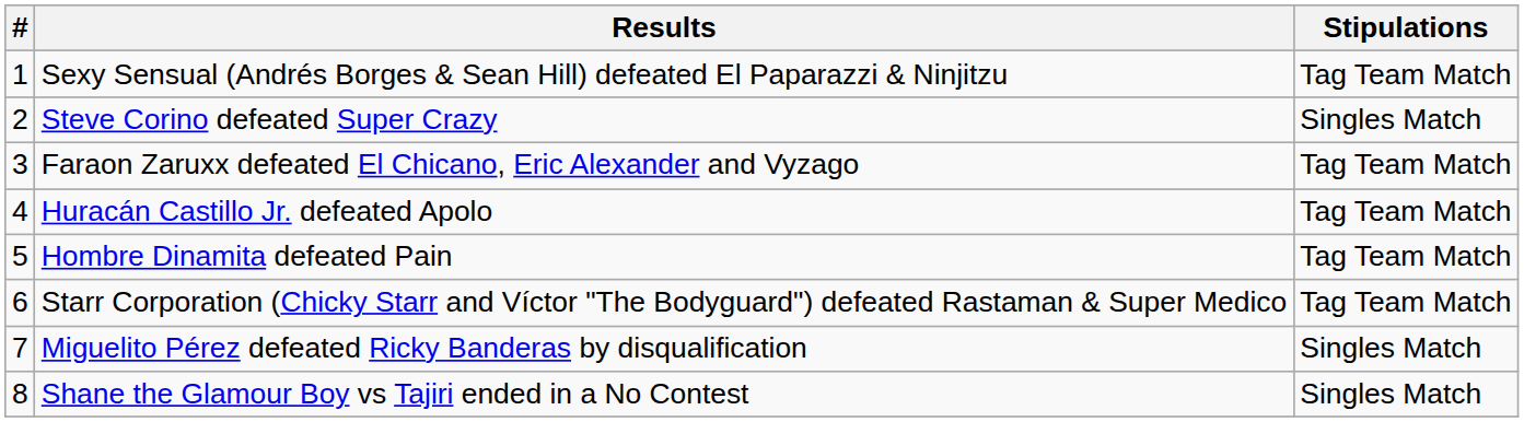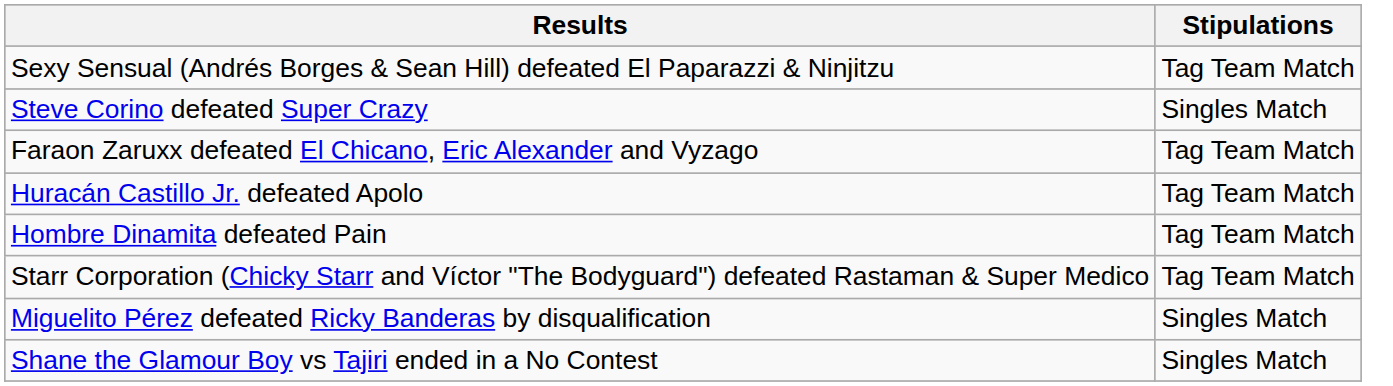- column: # | 1 | 2 | 3 | 4 | 5 | 6 | 7 | 8
